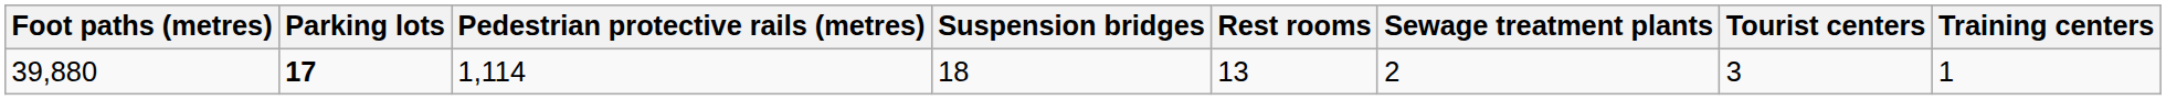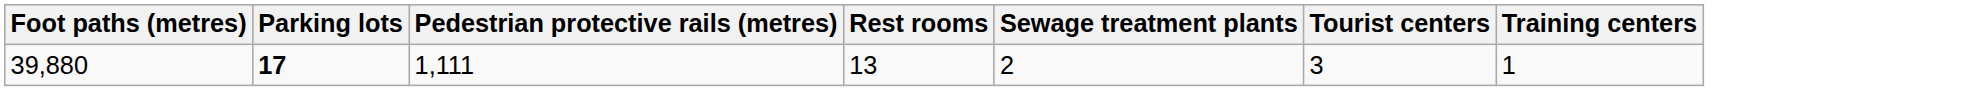- column: Suspension bridges | 18
39,880 | Pedestrian protective rails (metres): 1,114 -> 1,111
